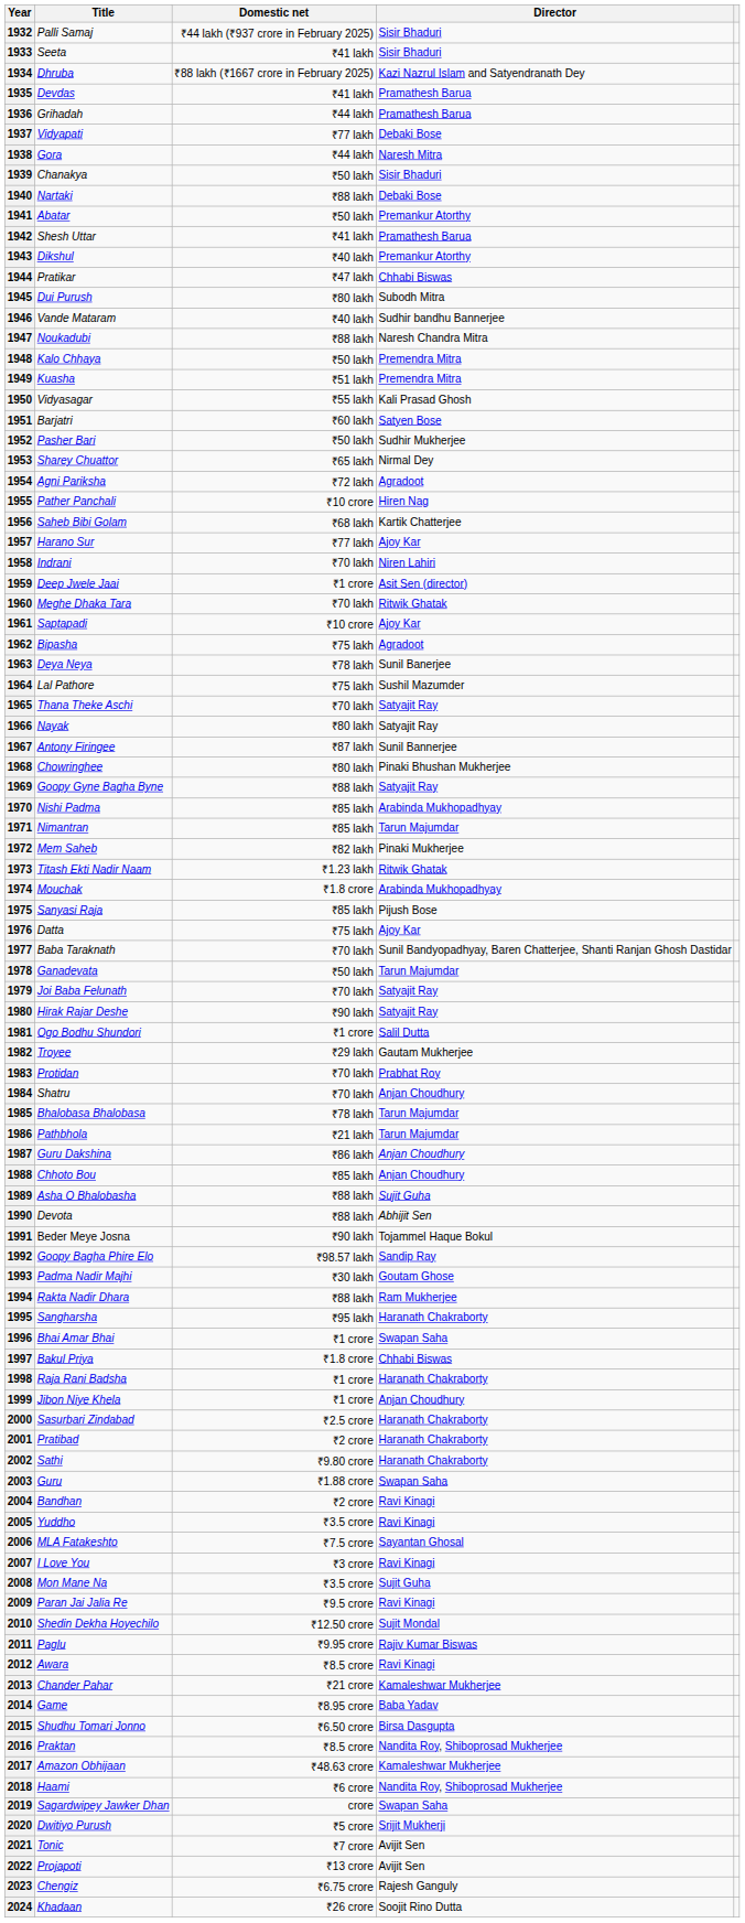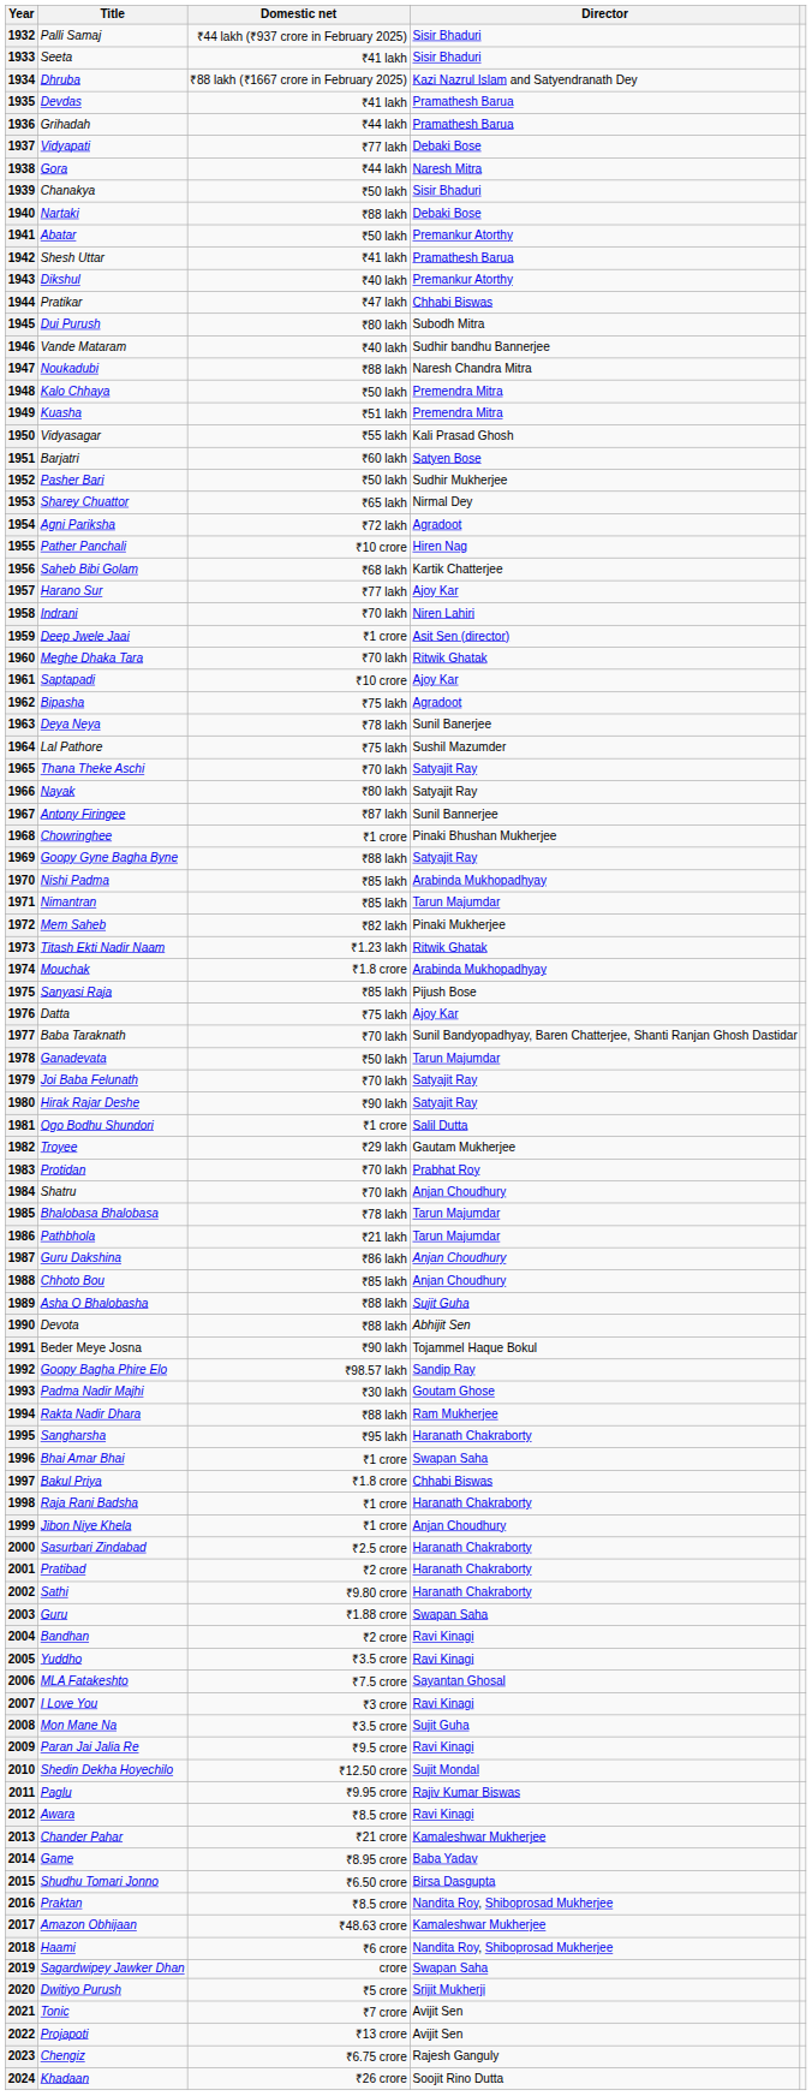1968 | Domestic net: ₹80 lakh -> ₹1 crore
